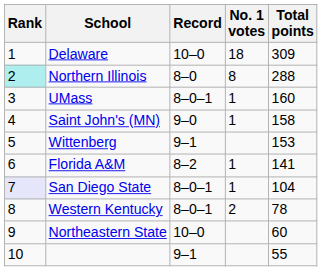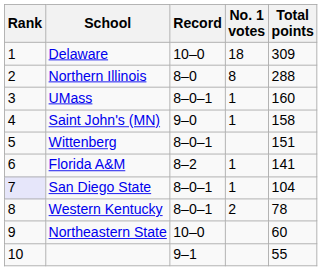Northern Illinois | Rank: paleturquoise background -> no background
Wittenberg | Record: 9–1 -> 8–0–1
Wittenberg | Total points: 153 -> 151
